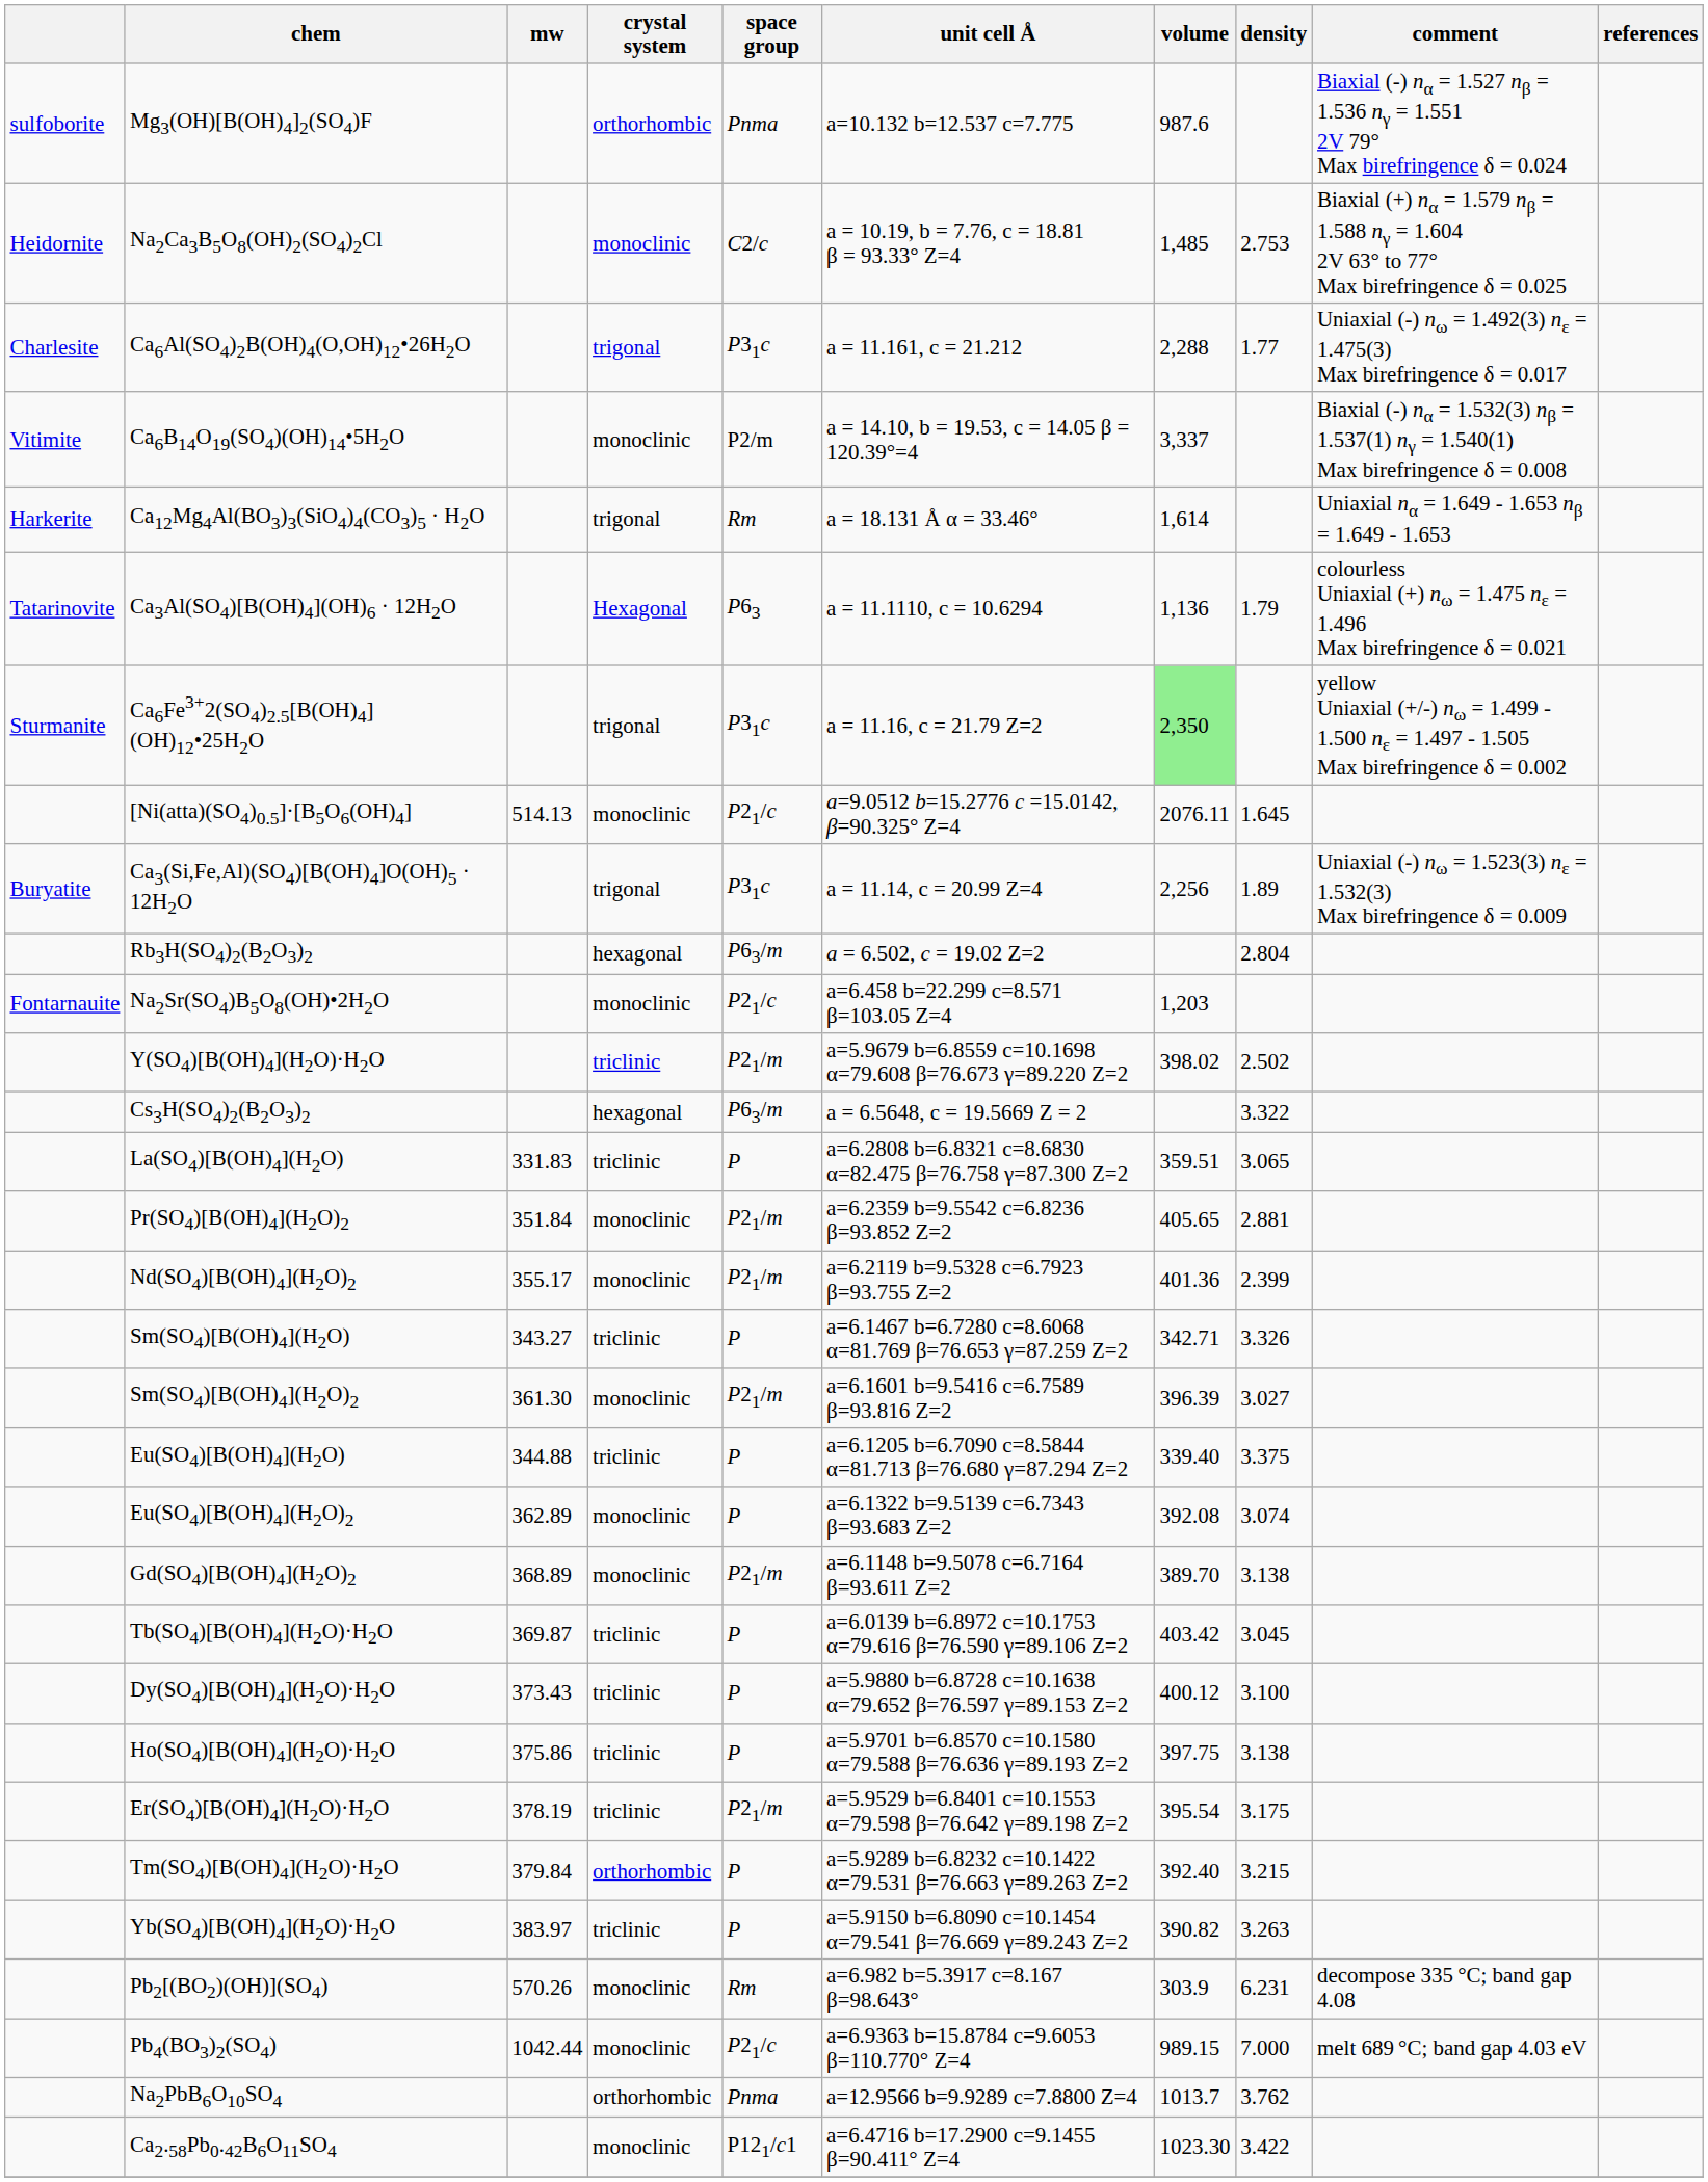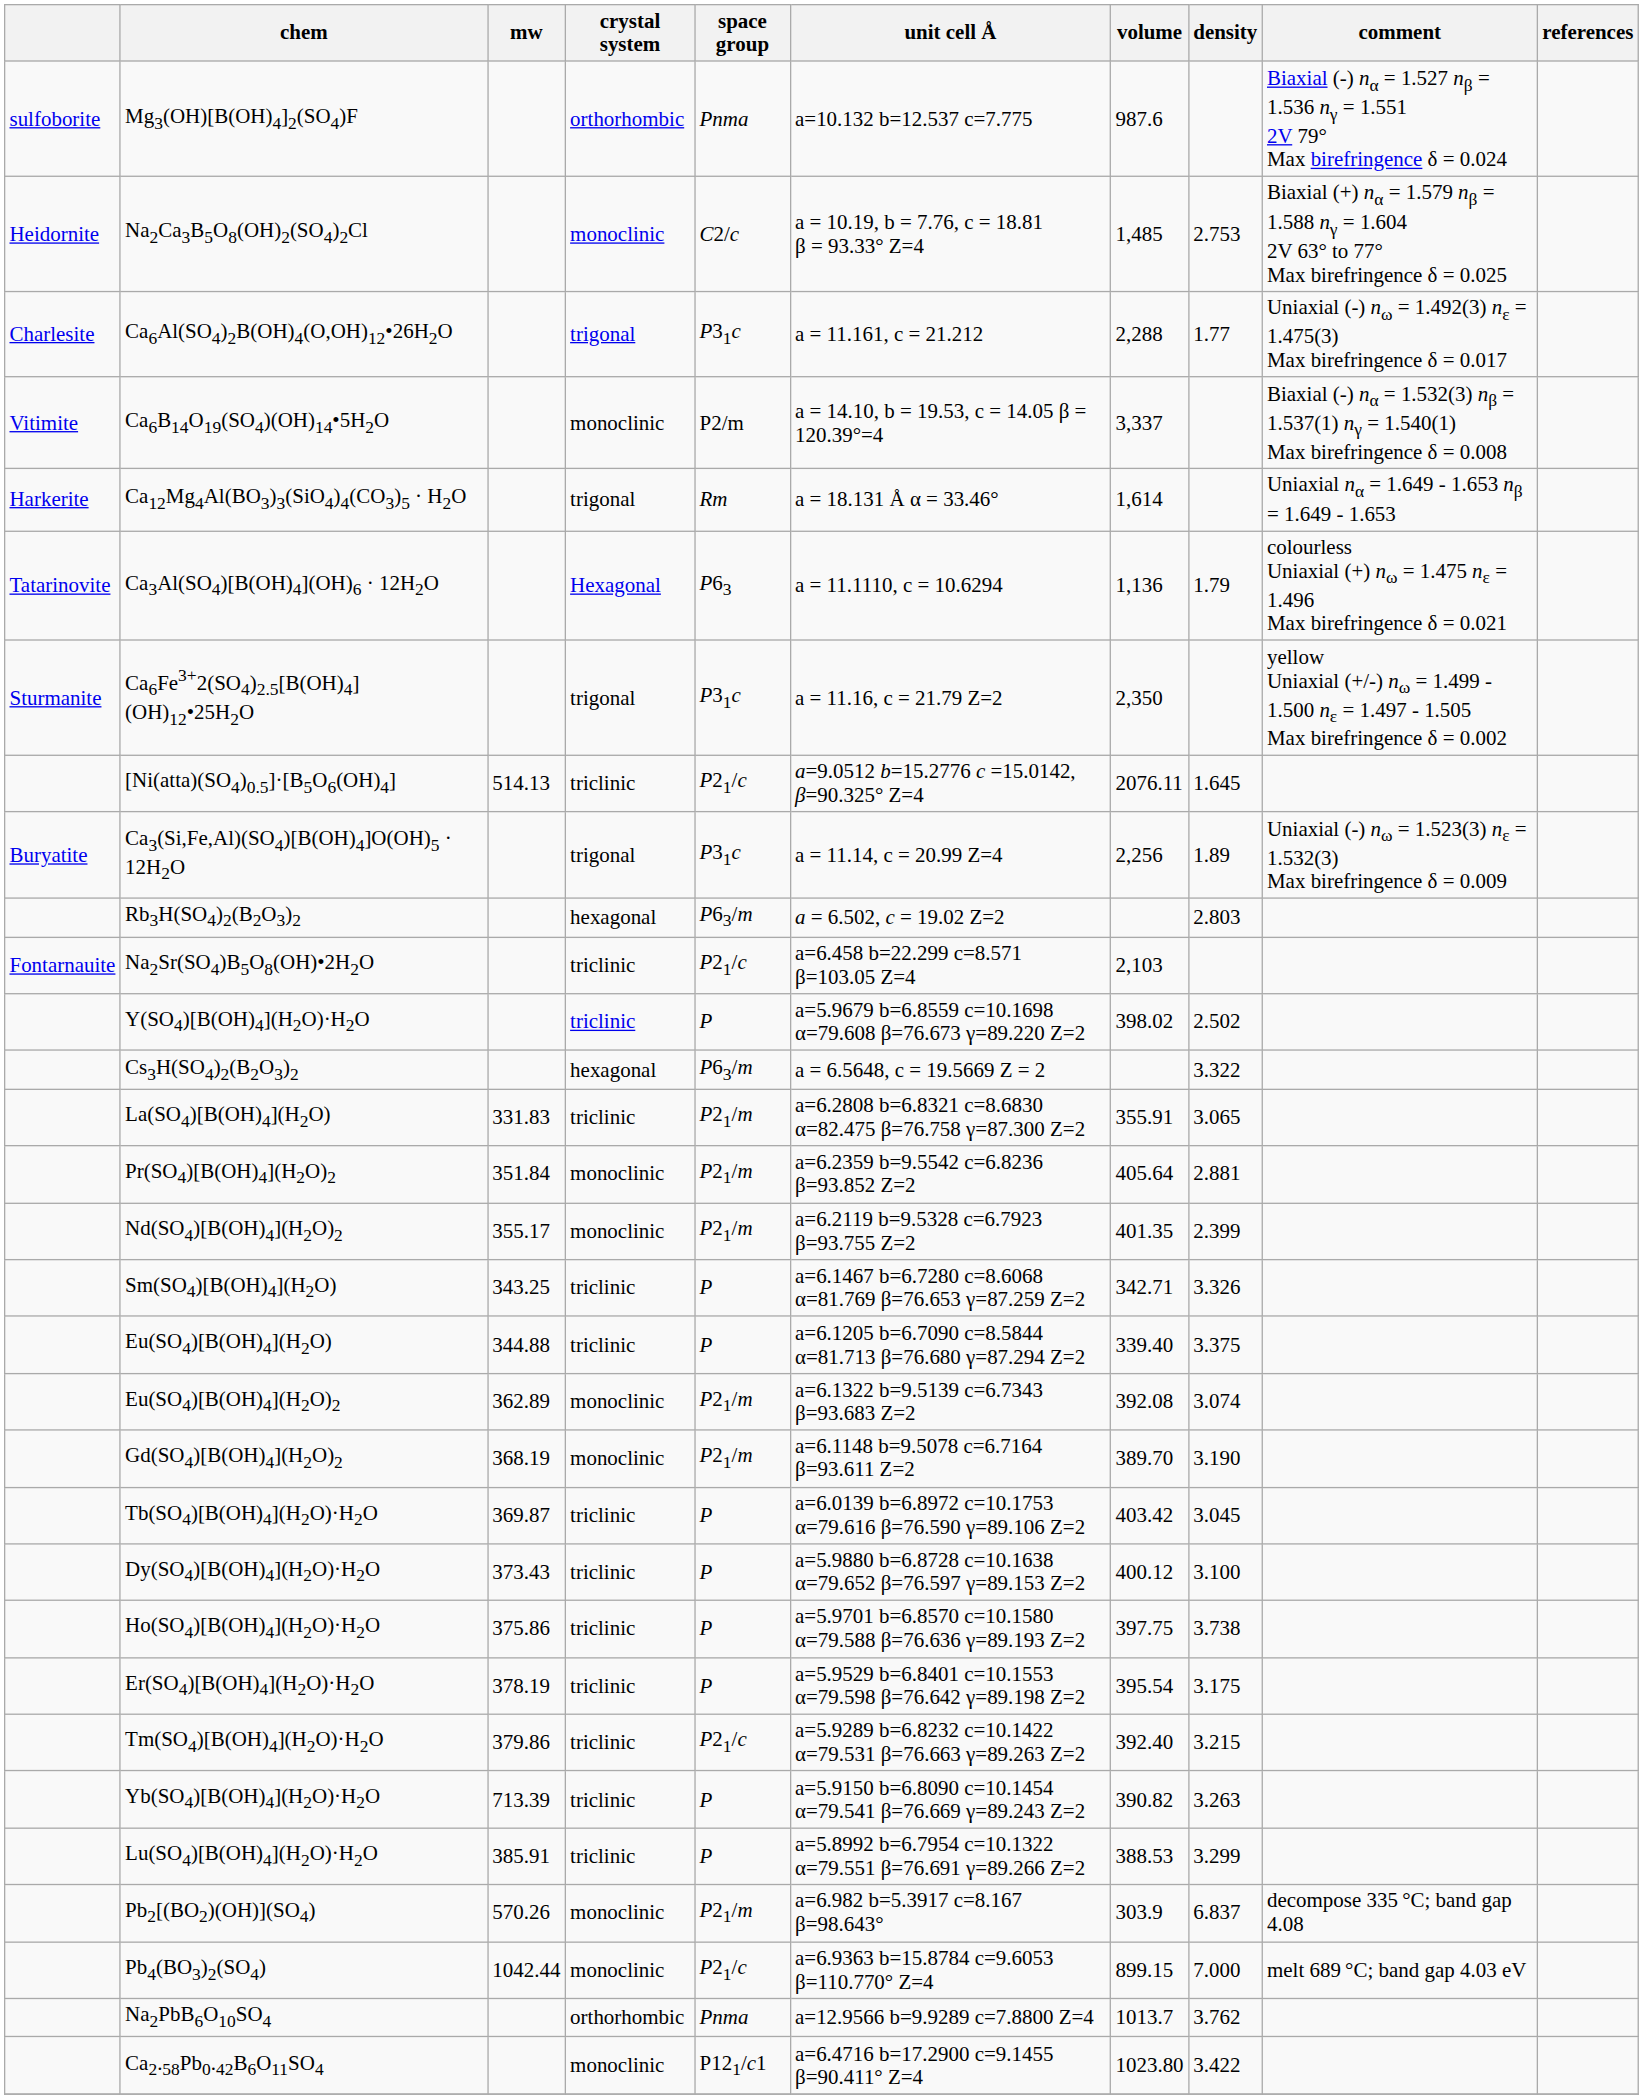Ca6Fe3+2(SO4)2.5[B(OH)4](OH)12•25H2O | volume: lightgreen background -> no background
[Ni(atta)(SO4)0.5]·[B5O6(OH)4] | crystal system: monoclinic -> triclinic
Rb3H(SO4)2(B2O3)2 | density: 2.804 -> 2.803
Na2Sr(SO4)B5O8(OH)•2H2O | crystal system: monoclinic -> triclinic
Na2Sr(SO4)B5O8(OH)•2H2O | volume: 1,203 -> 2,103
Y(SO4)[B(OH)4](H2O)·H2O | space group: P21/m -> P
La(SO4)[B(OH)4](H2O) | space group: P -> P21/m
La(SO4)[B(OH)4](H2O) | volume: 359.51 -> 355.91
Pr(SO4)[B(OH)4](H2O)2 | volume: 405.65 -> 405.64
Nd(SO4)[B(OH)4](H2O)2 | volume: 401.36 -> 401.35
Sm(SO4)[B(OH)4](H2O) | mw: 343.27 -> 343.25
- row: Sm(SO4)[B(OH)4](H2O)2 | 361.30 | monoclinic | P21/m | a=6.1601 b=9.5416 c=6.7589 β=93.816 Z=2 | 396.39 | 3.027
Eu(SO4)[B(OH)4](H2O)2 | space group: P -> P21/m
Gd(SO4)[B(OH)4](H2O)2 | mw: 368.89 -> 368.19
Gd(SO4)[B(OH)4](H2O)2 | density: 3.138 -> 3.190
Ho(SO4)[B(OH)4](H2O)·H2O | density: 3.138 -> 3.738
Er(SO4)[B(OH)4](H2O)·H2O | space group: P21/m -> P
Tm(SO4)[B(OH)4](H2O)·H2O | mw: 379.84 -> 379.86
Tm(SO4)[B(OH)4](H2O)·H2O | crystal system: orthorhombic -> triclinic
Tm(SO4)[B(OH)4](H2O)·H2O | space group: P -> P21/c
Yb(SO4)[B(OH)4](H2O)·H2O | mw: 383.97 -> 713.39
+ row: Lu(SO4)[B(OH)4](H2O)·H2O | 385.91 | triclinic | P | a=5.8992 b=6.7954 c=10.1322 α=79.551 β=76.691 γ=89.266 Z=2 | 388.53 | 3.299
Pb2[(BO2)(OH)](SO4) | space group: Rm -> P21/m
Pb2[(BO2)(OH)](SO4) | density: 6.231 -> 6.837
Pb4(BO3)2(SO4) | volume: 989.15 -> 899.15
Ca2.58Pb0.42B6O11SO4 | volume: 1023.30 -> 1023.80
